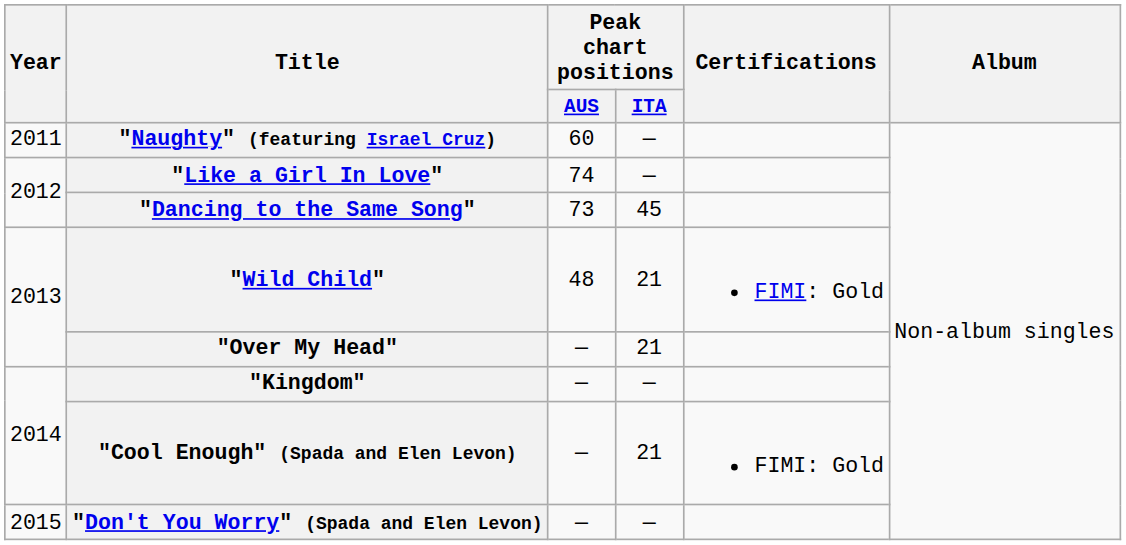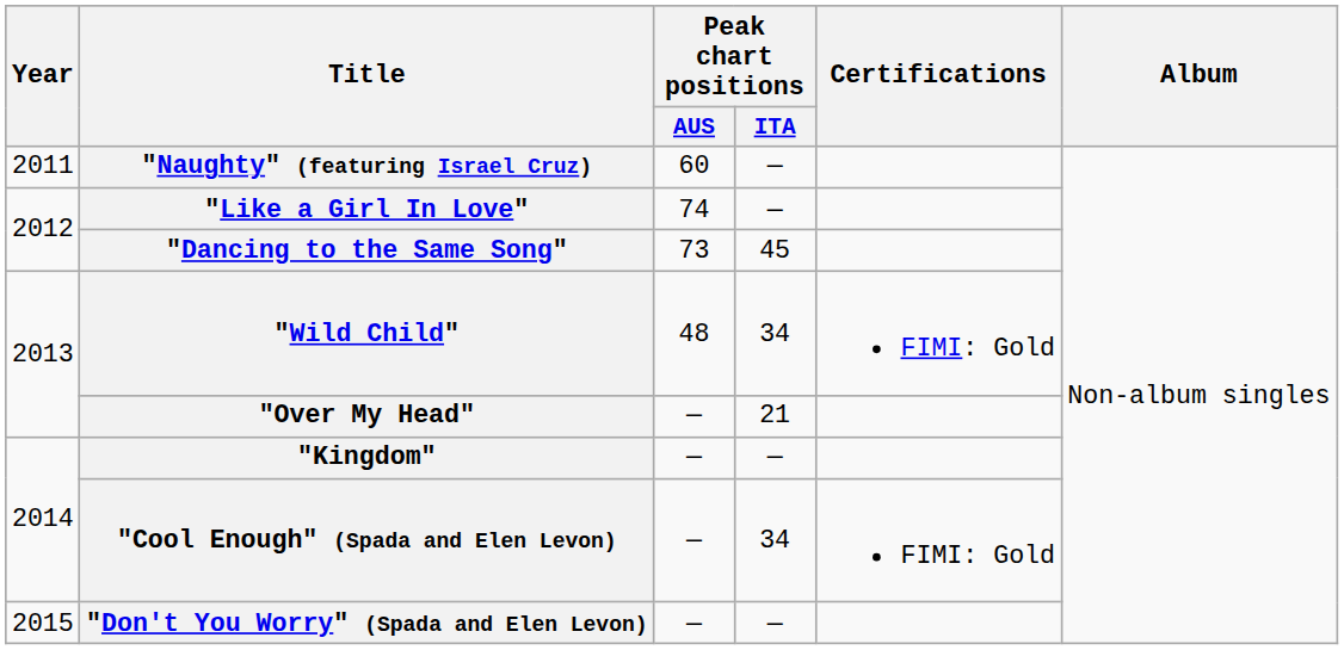"Wild Child" | Peak chart positions / ITA: 21 -> 34
"Cool Enough" (Spada and Elen Levon) | Peak chart positions / ITA: 21 -> 34
